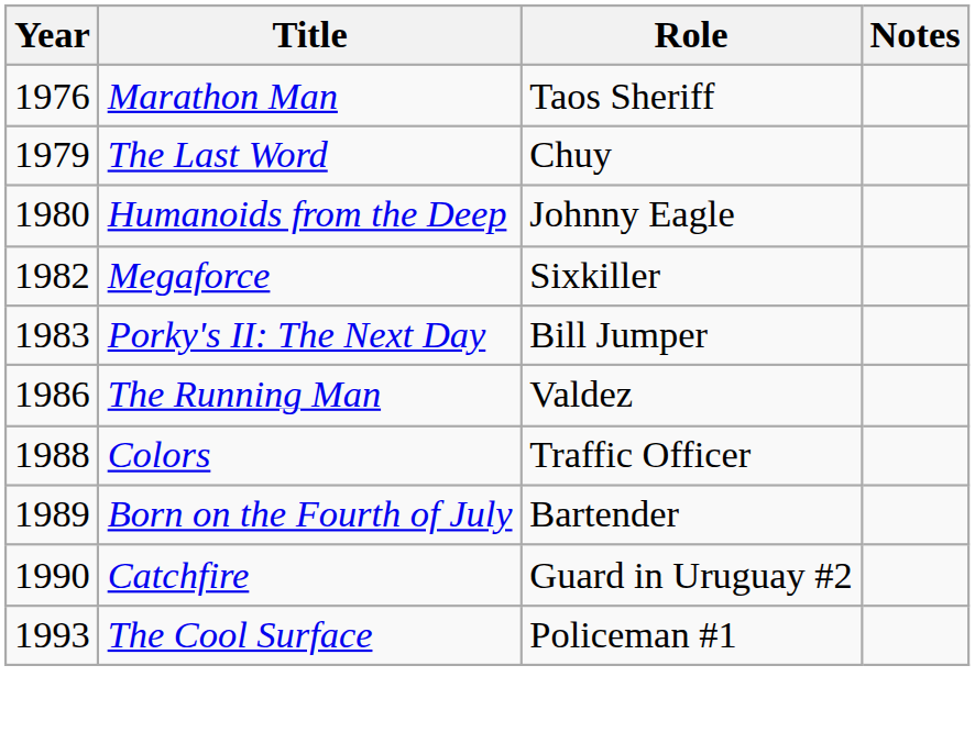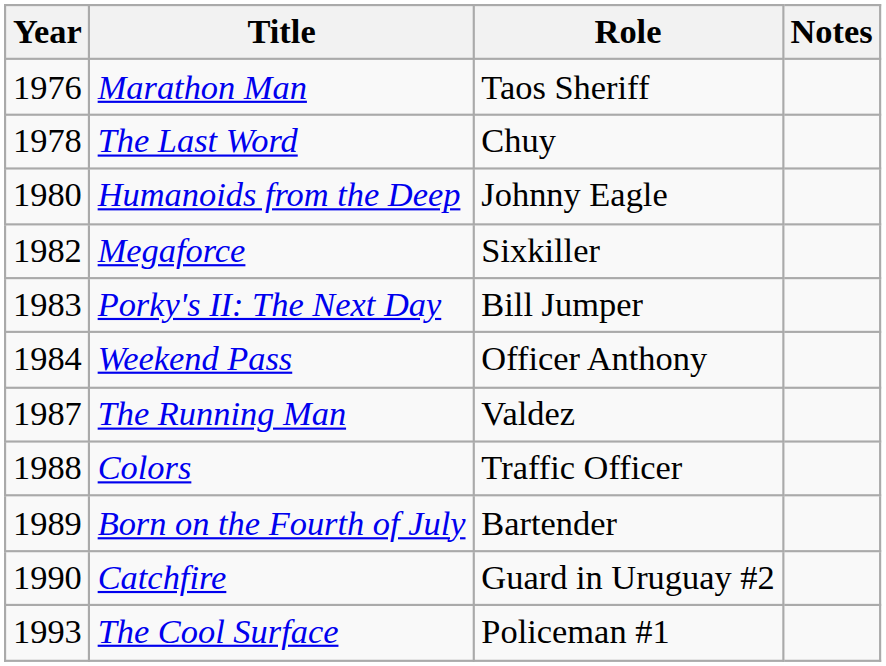The Last Word | Year: 1979 -> 1978
+ row: 1984 | Weekend Pass | Officer Anthony
The Running Man | Year: 1986 -> 1987
